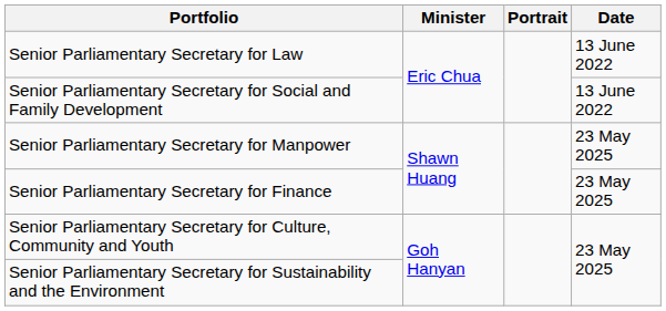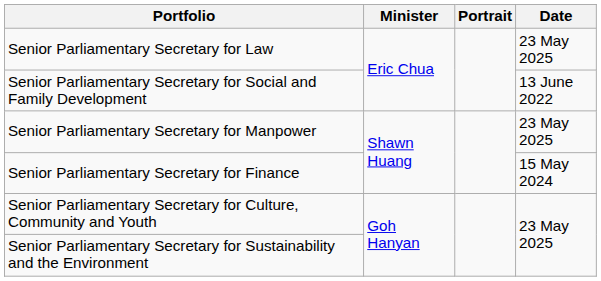Senior Parliamentary Secretary for Law | Date: 13 June 2022 -> 23 May 2025
Senior Parliamentary Secretary for Finance | Date: 23 May 2025 -> 15 May 2024
